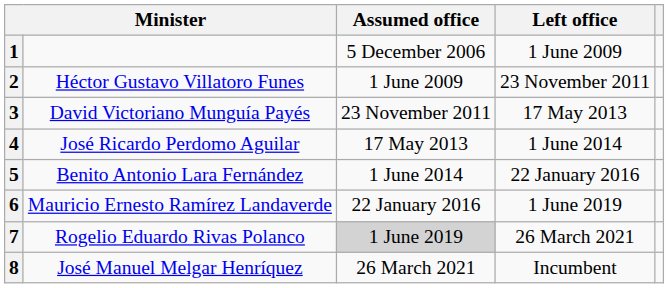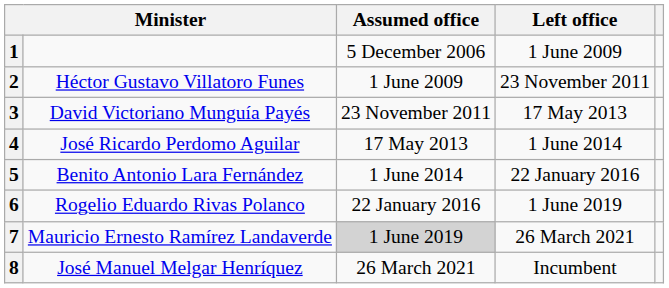6 | column 2: Mauricio Ernesto Ramírez Landaverde -> Rogelio Eduardo Rivas Polanco
7 | column 2: Rogelio Eduardo Rivas Polanco -> Mauricio Ernesto Ramírez Landaverde
